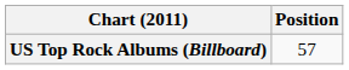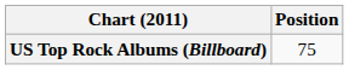US Top Rock Albums (Billboard) | Position: 57 -> 75
